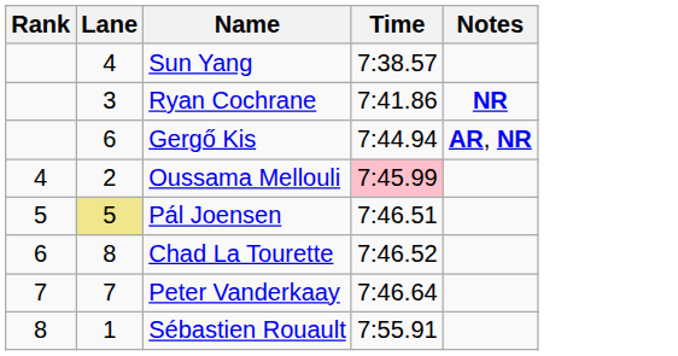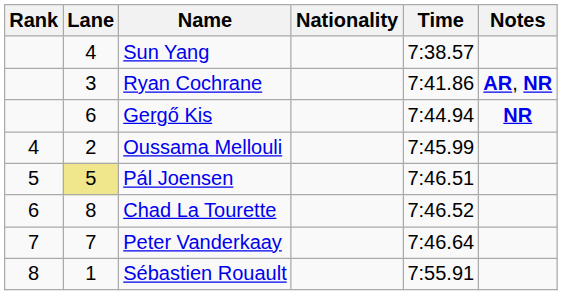+ column: Nationality
Ryan Cochrane | Notes: NR -> AR, NR
Gergő Kis | Notes: AR, NR -> NR
Oussama Mellouli | Time: pink background -> no background
